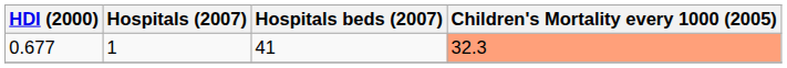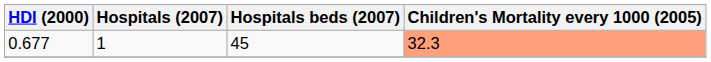0.677 | Hospitals beds (2007): 41 -> 45
